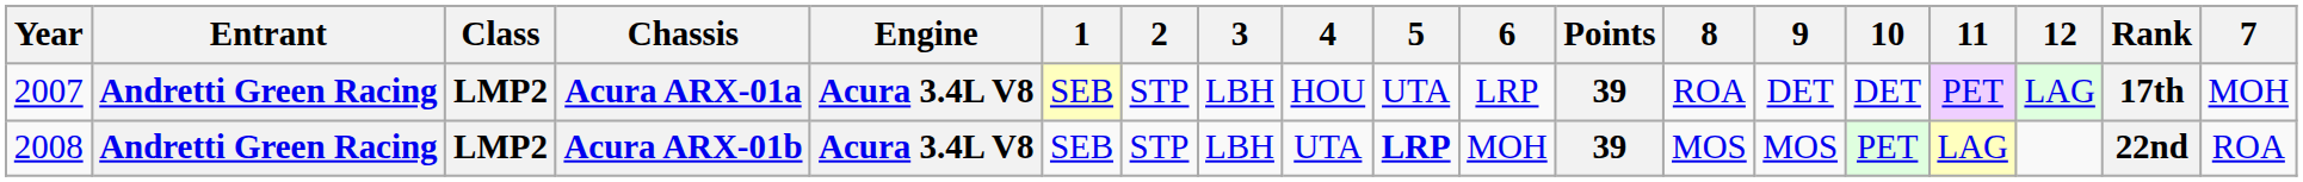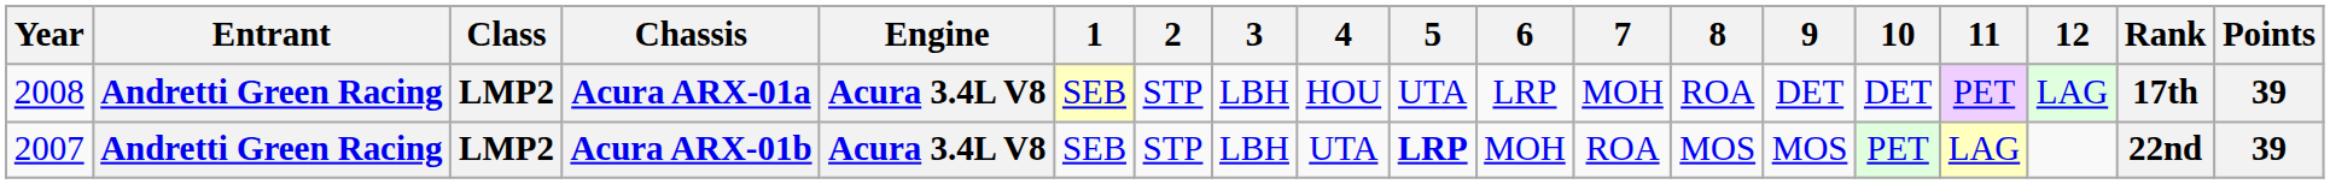columns swapped: 7 <-> Points
Acura ARX-01a | Year: 2007 -> 2008
Acura ARX-01b | Year: 2008 -> 2007
